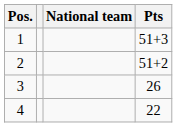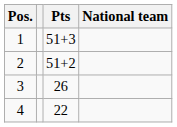columns swapped: National team <-> Pts
